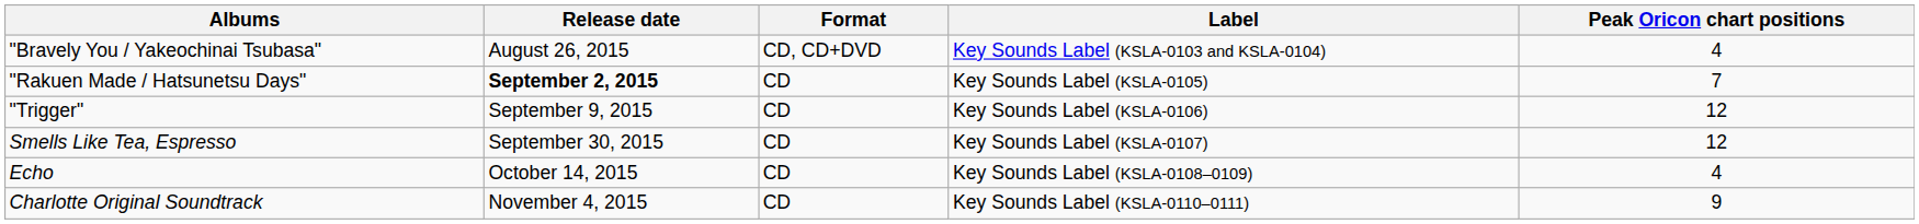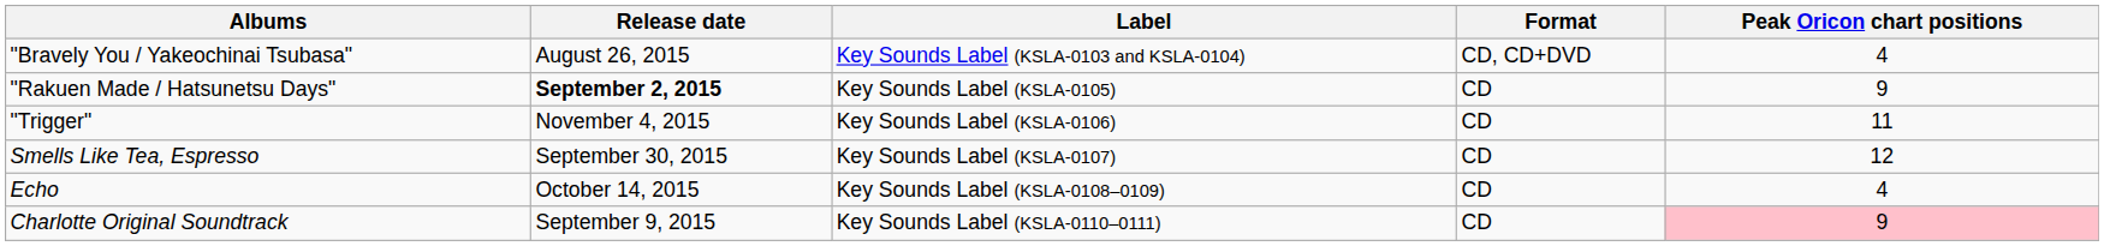columns swapped: Label <-> Format
"Rakuen Made / Hatsunetsu Days" | Peak Oricon chart positions: 7 -> 9
"Trigger" | Release date: September 9, 2015 -> November 4, 2015
"Trigger" | Peak Oricon chart positions: 12 -> 11
Charlotte Original Soundtrack | Release date: November 4, 2015 -> September 9, 2015
Charlotte Original Soundtrack | Peak Oricon chart positions: no background -> pink background
